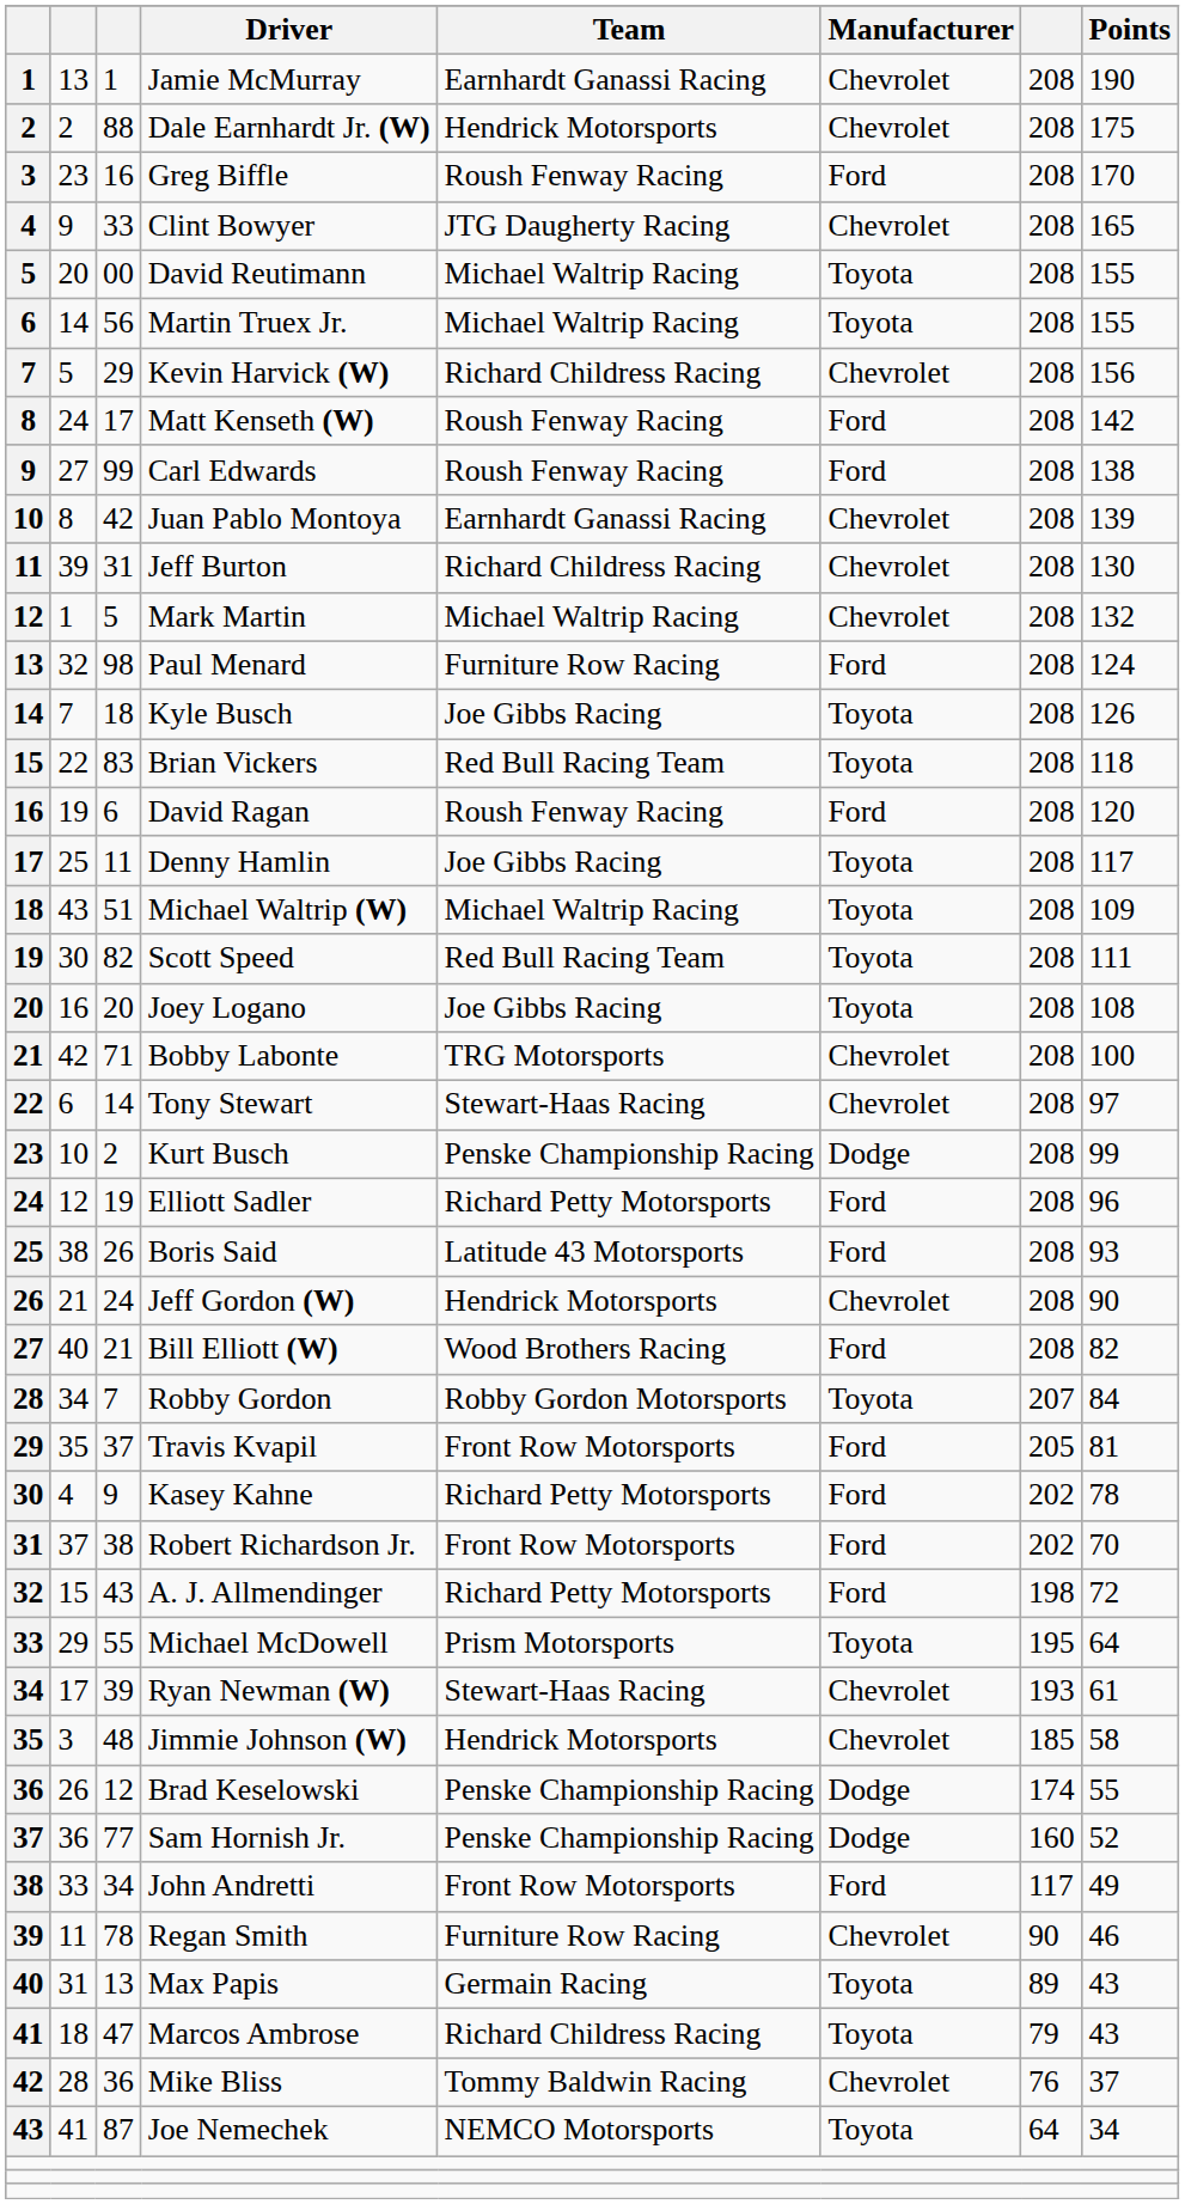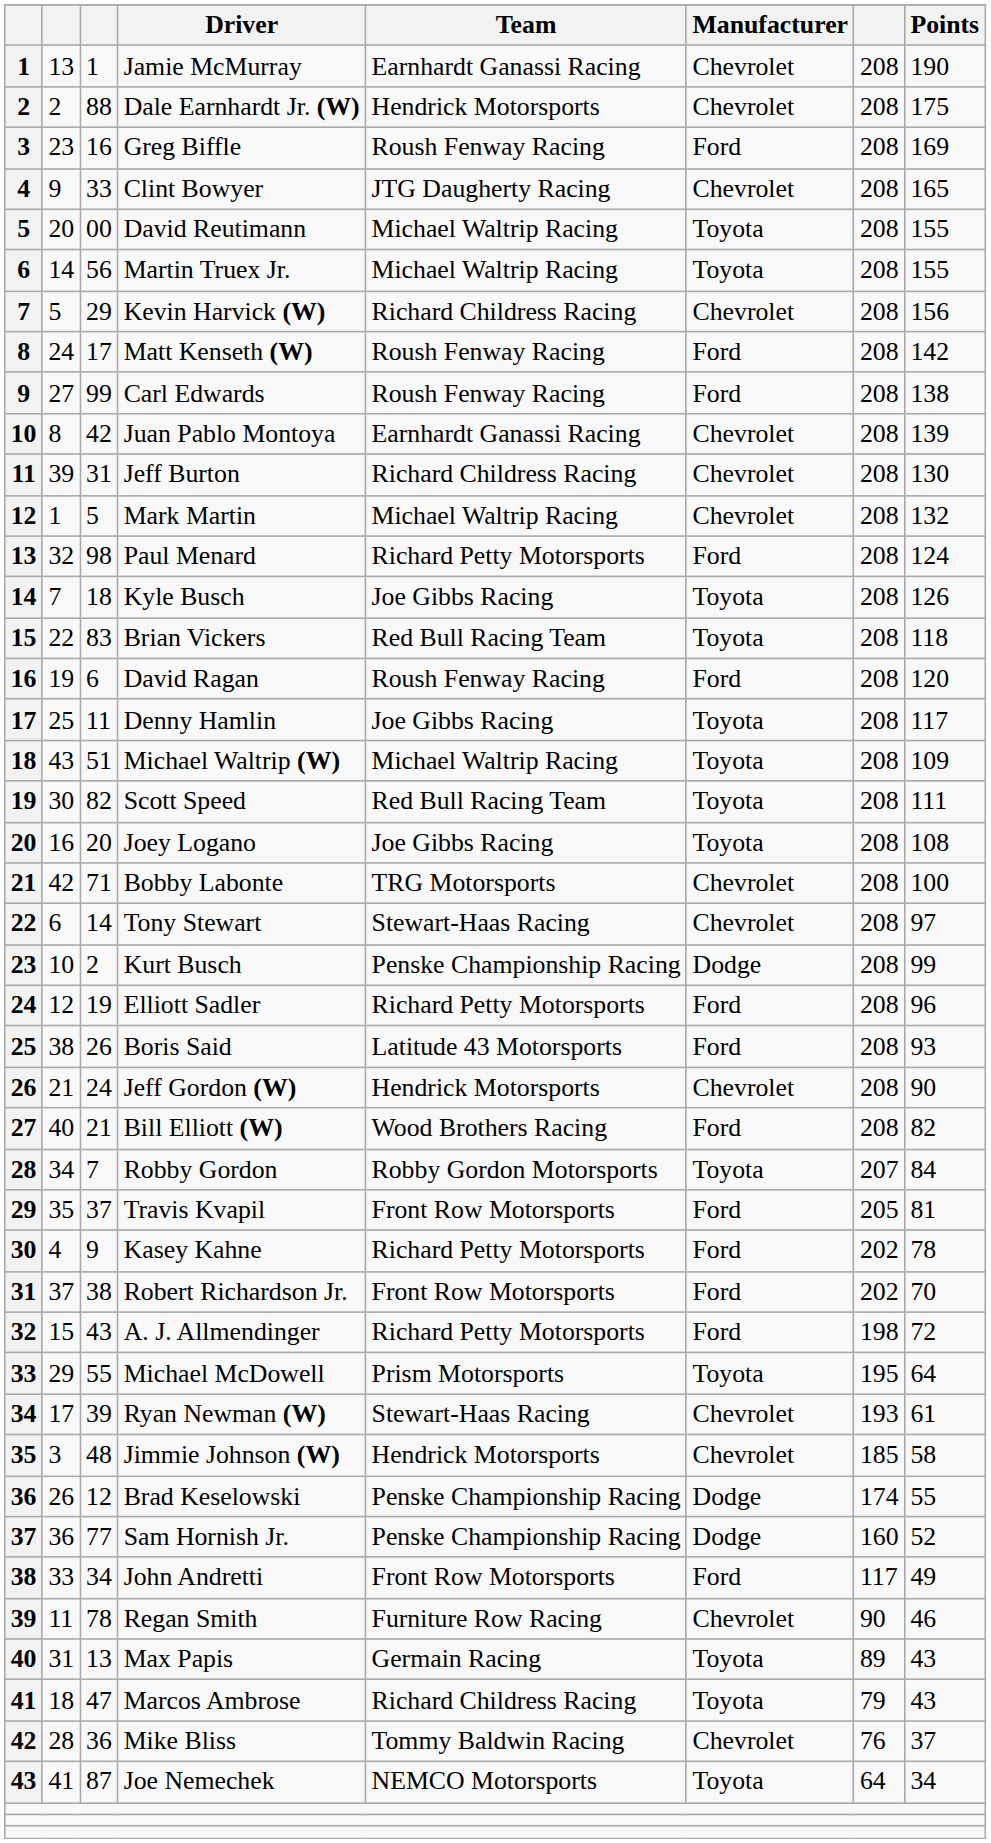Greg Biffle | Points: 170 -> 169
Paul Menard | Team: Furniture Row Racing -> Richard Petty Motorsports
